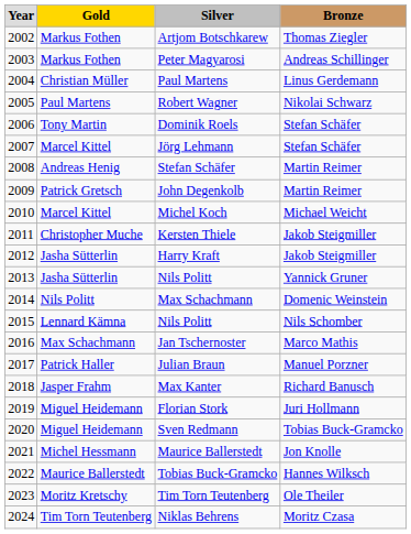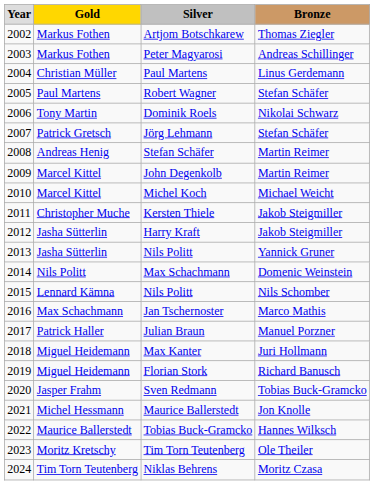Robert Wagner | column 4: Nikolai Schwarz -> Stefan Schäfer
Dominik Roels | column 4: Stefan Schäfer -> Nikolai Schwarz
Jörg Lehmann | column 2: Marcel Kittel -> Patrick Gretsch
John Degenkolb | column 2: Patrick Gretsch -> Marcel Kittel
Max Kanter | column 2: Jasper Frahm -> Miguel Heidemann
Max Kanter | column 4: Richard Banusch -> Juri Hollmann
Florian Stork | column 4: Juri Hollmann -> Richard Banusch
Sven Redmann | column 2: Miguel Heidemann -> Jasper Frahm
